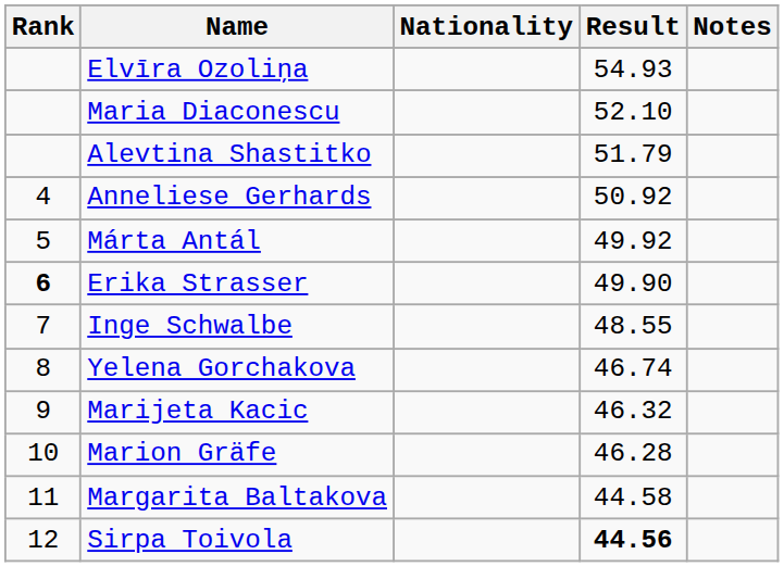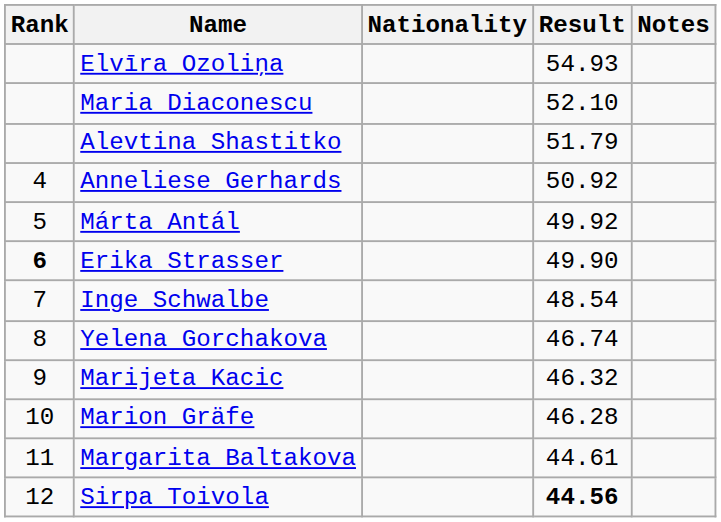Inge Schwalbe | Result: 48.55 -> 48.54
Margarita Baltakova | Result: 44.58 -> 44.61
